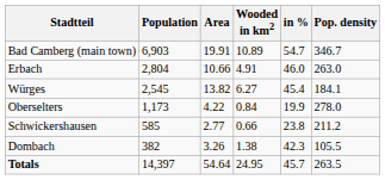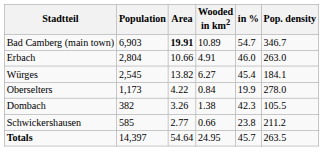Bad Camberg (main town) | Area: normal -> bold
rows swapped: Schwickershausen <-> Dombach
